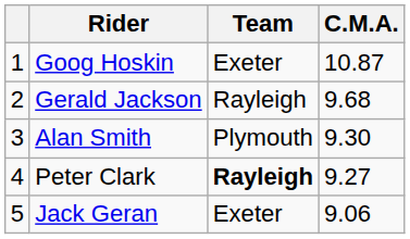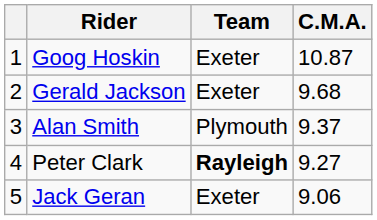Gerald Jackson | Team: Rayleigh -> Exeter
Alan Smith | C.M.A.: 9.30 -> 9.37
